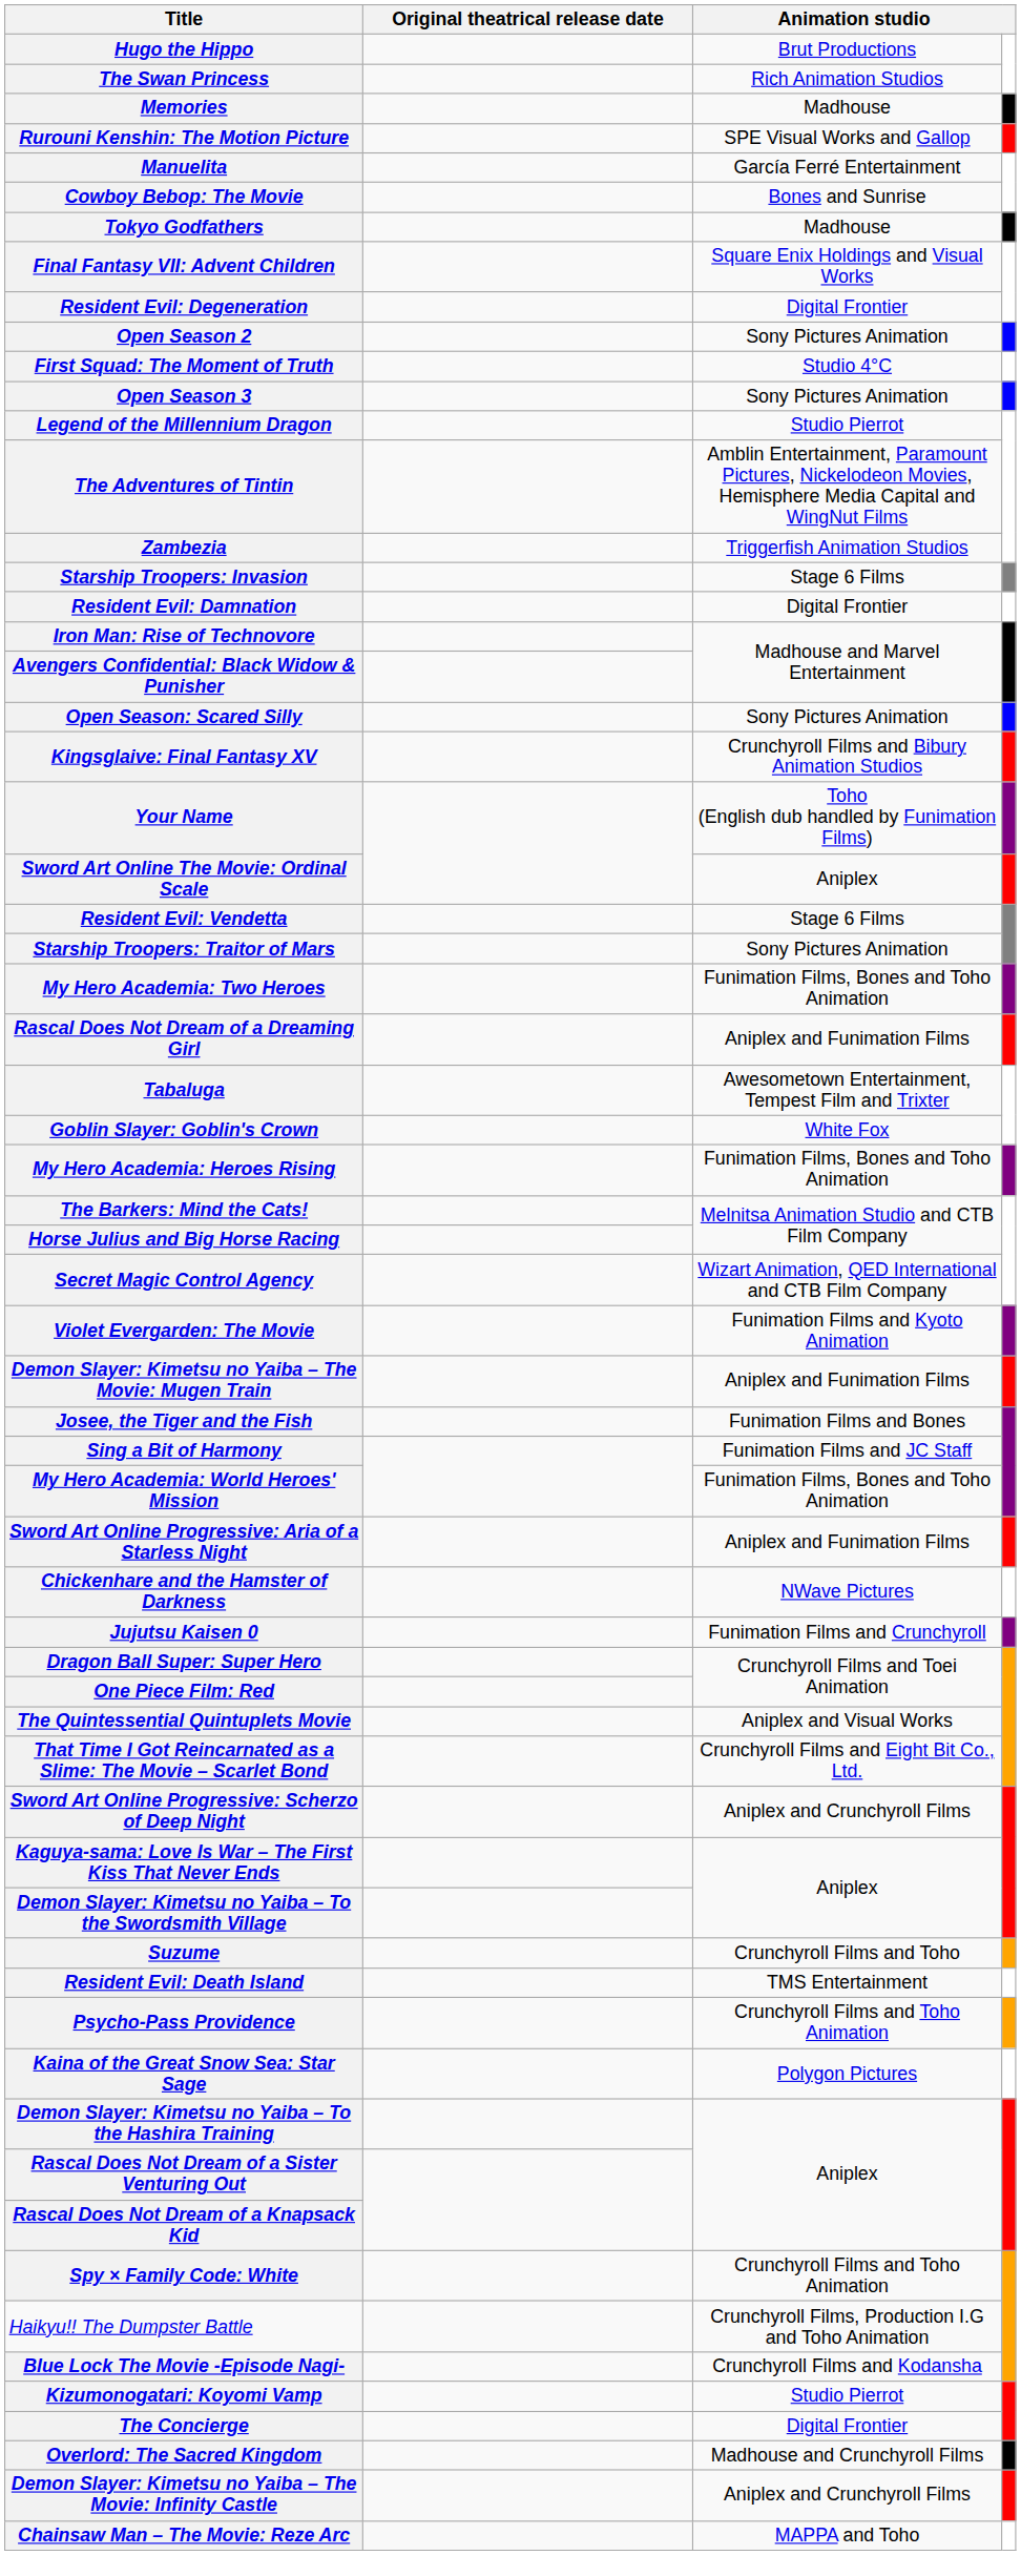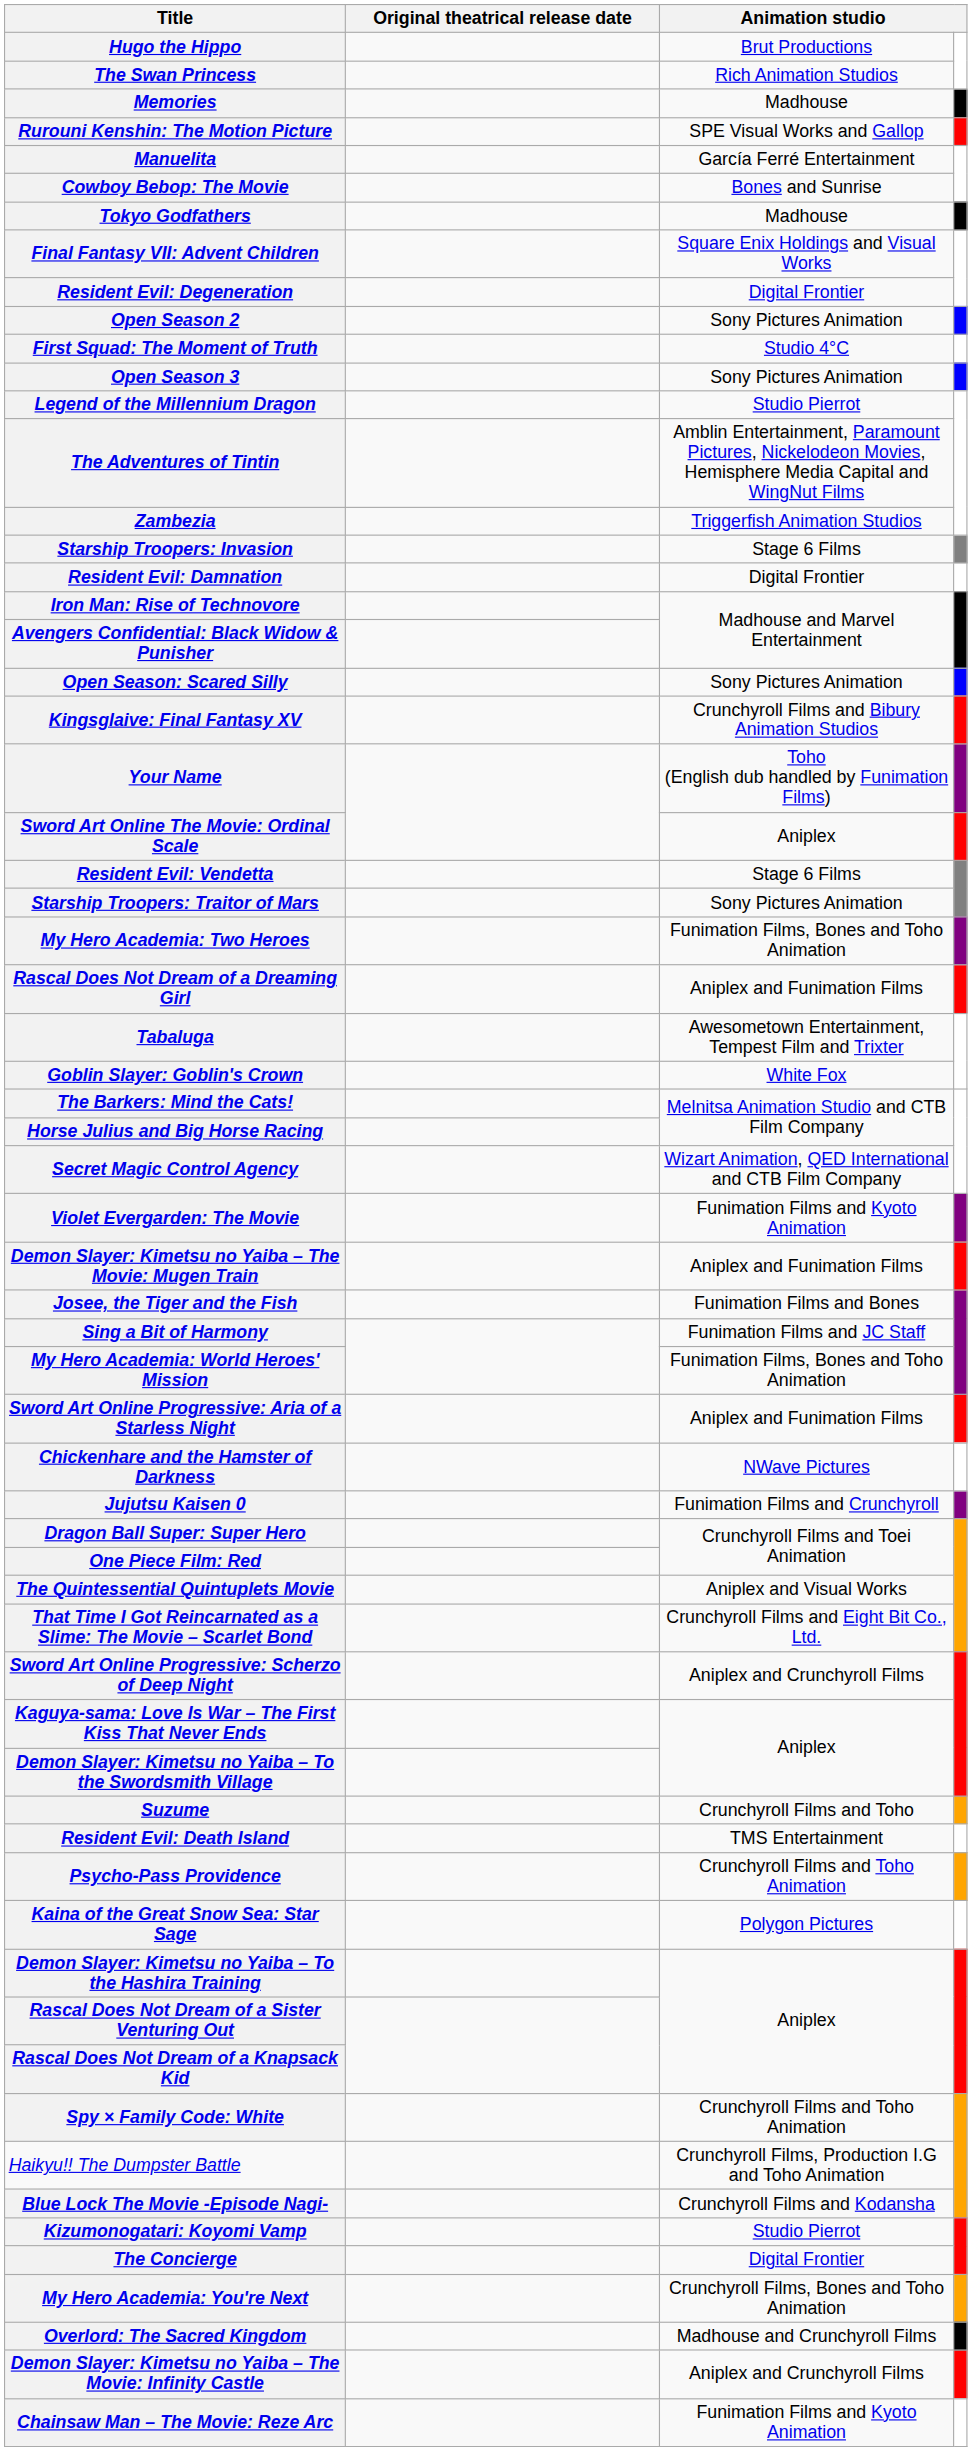- row: My Hero Academia: Heroes Rising | Funimation Films, Bones and Toho Animation
+ row: My Hero Academia: You're Next | Crunchyroll Films, Bones and Toho Animation
Chainsaw Man – The Movie: Reze Arc | column 3: MAPPA and Toho -> Funimation Films and Kyoto Animation
